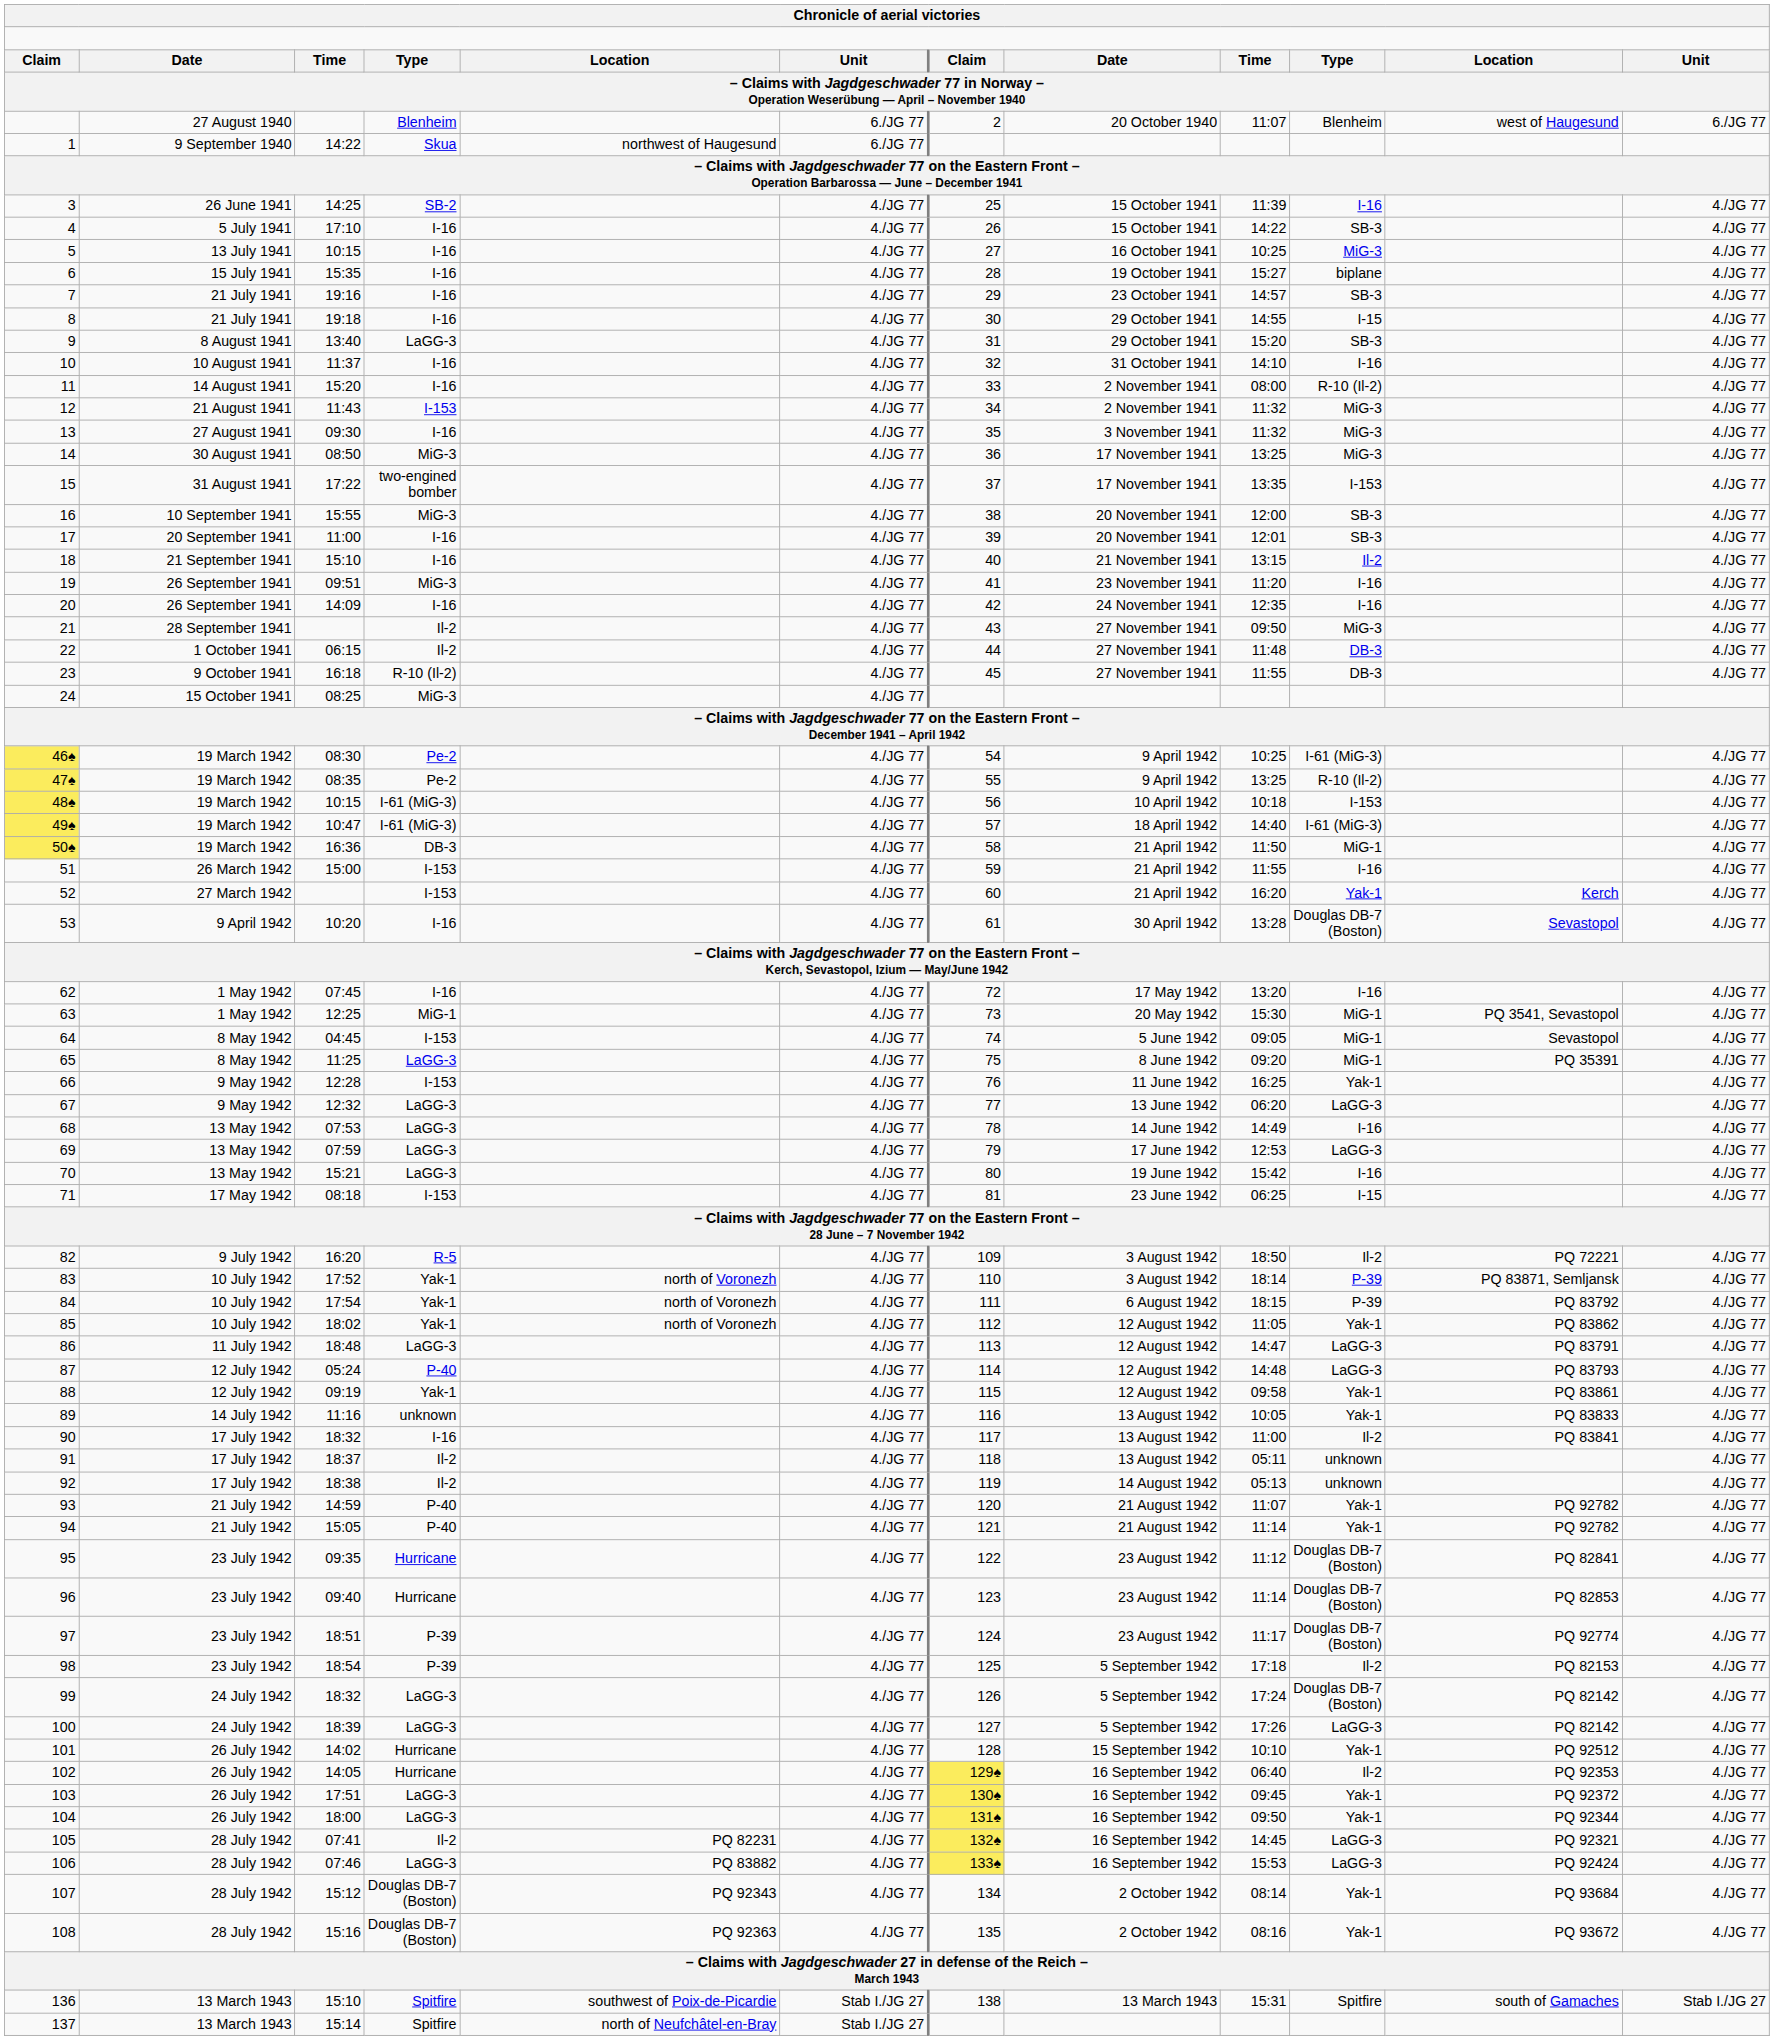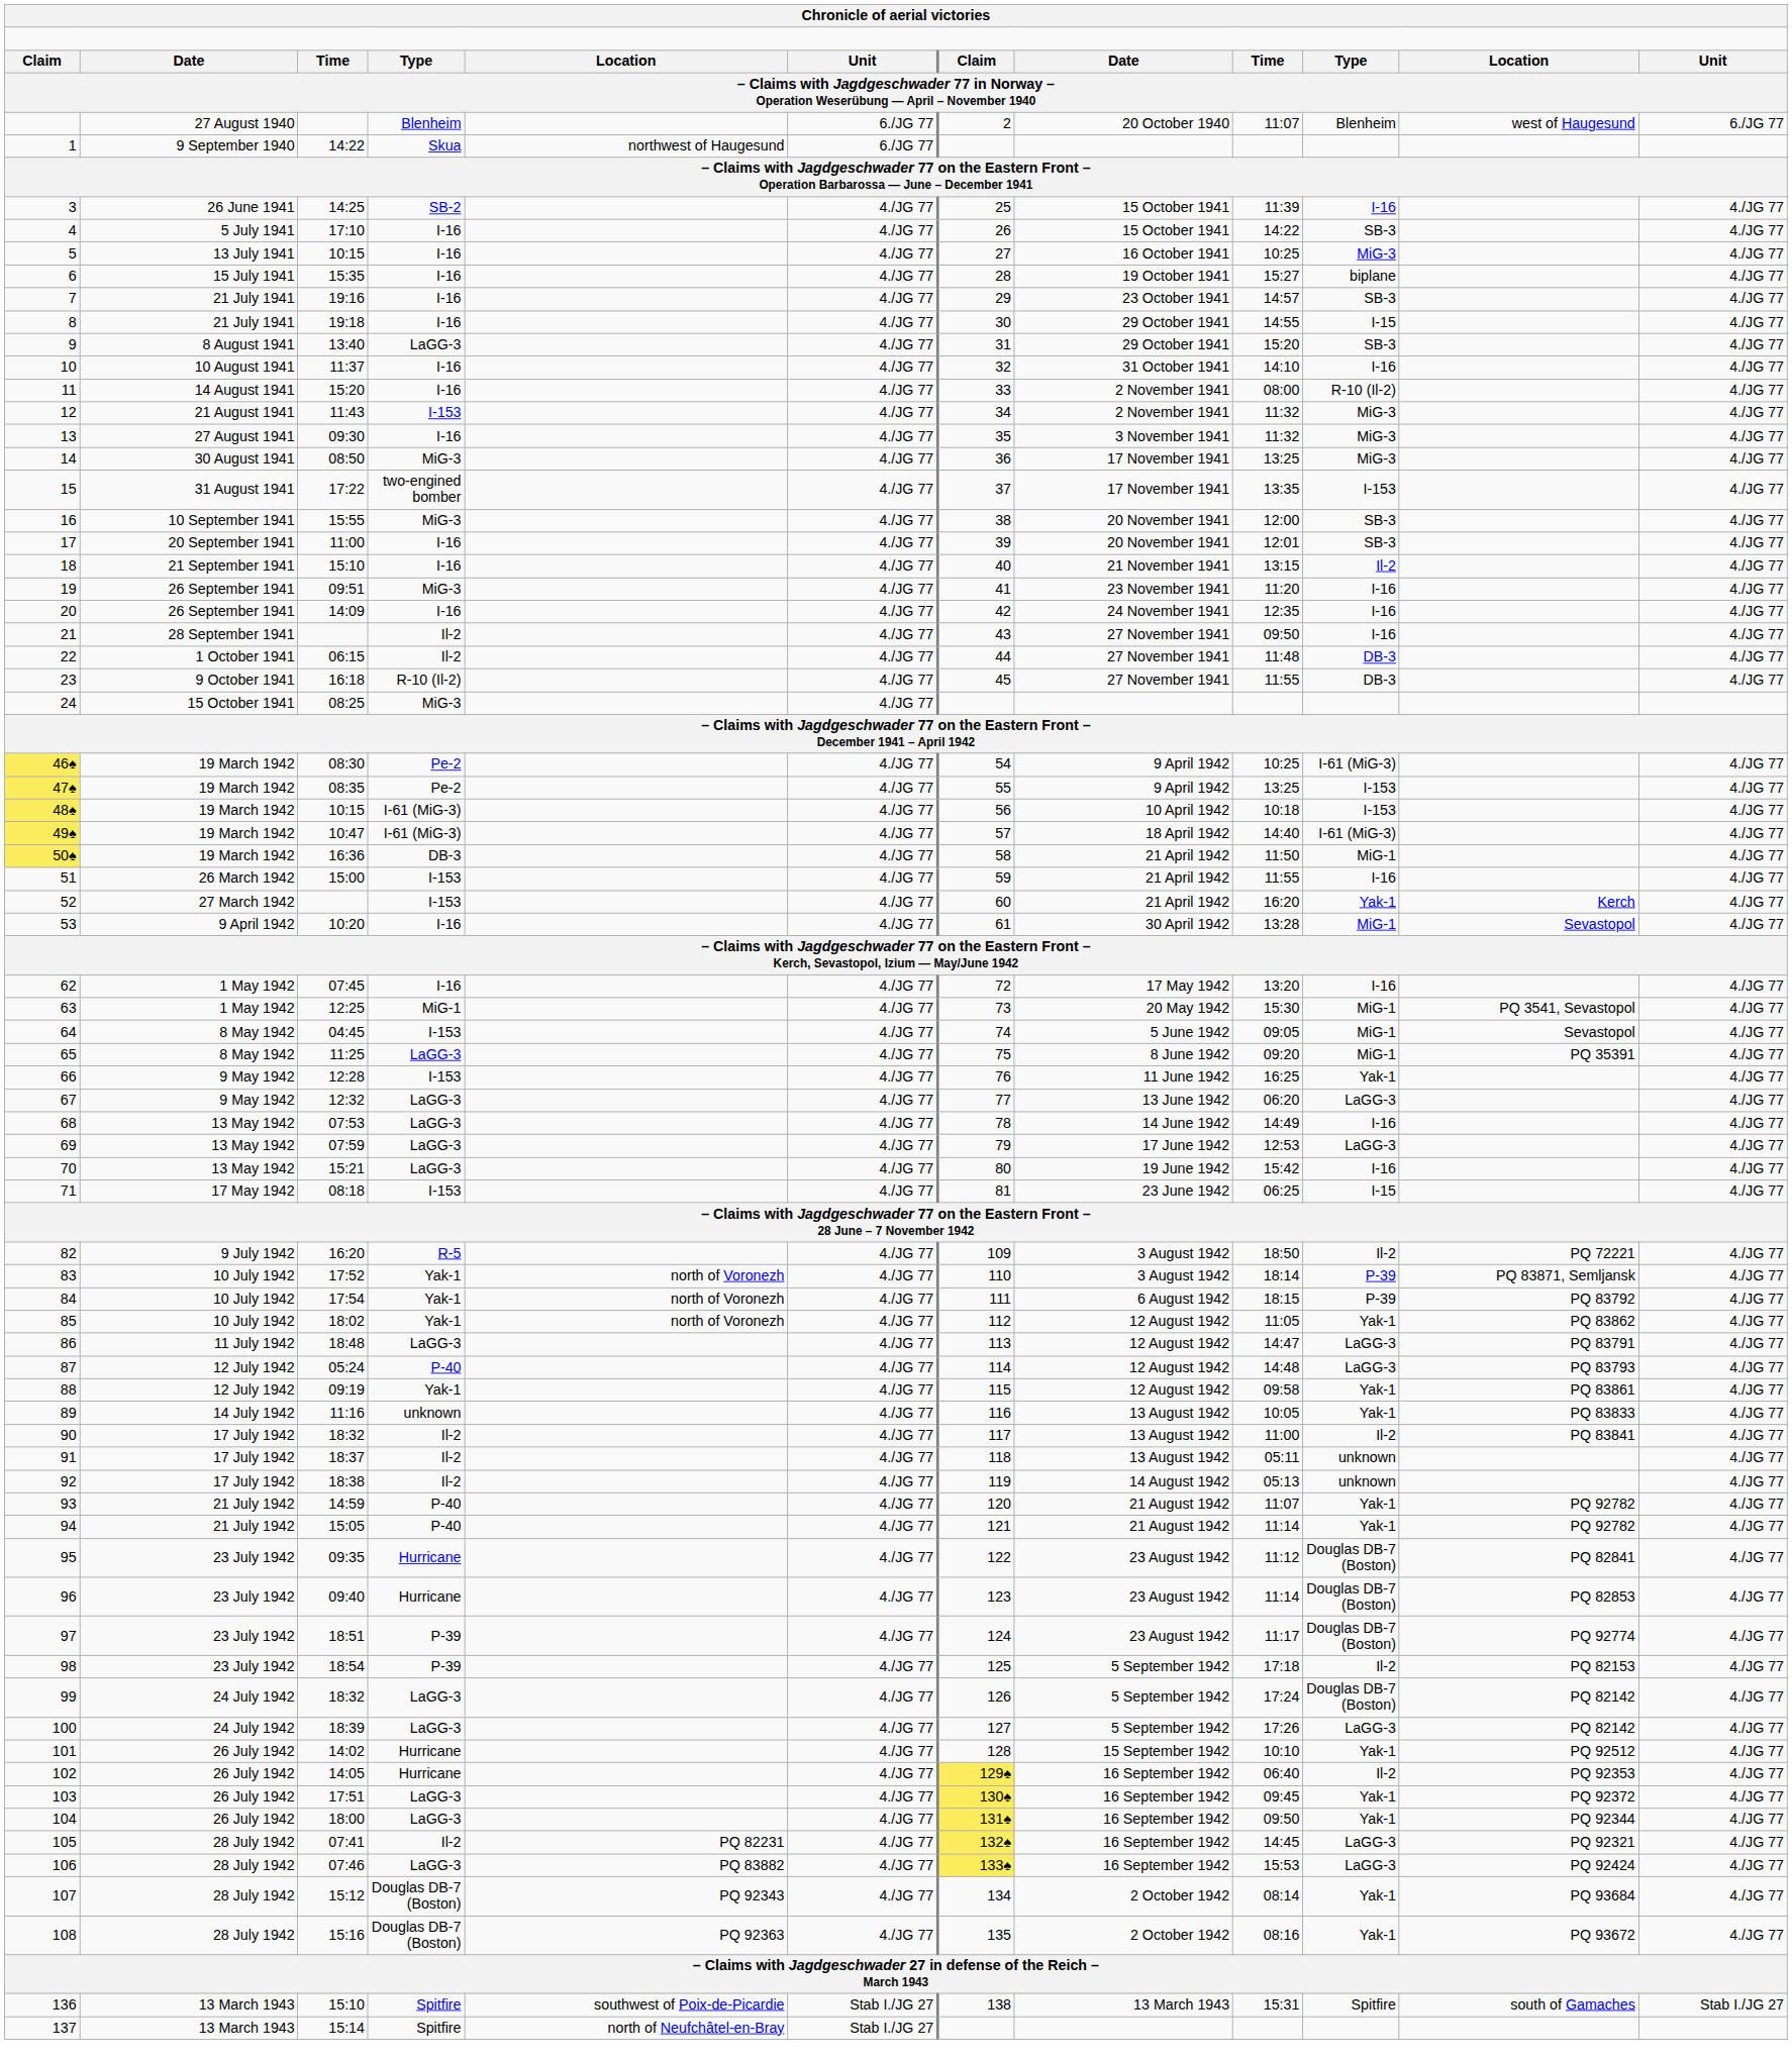21 | column 10: MiG-3 -> I-16
47♠ | column 10: R-10 (Il-2) -> I-153
53 | column 10: Douglas DB-7 (Boston) -> MiG-1
90 | column 4: I-16 -> Il-2
